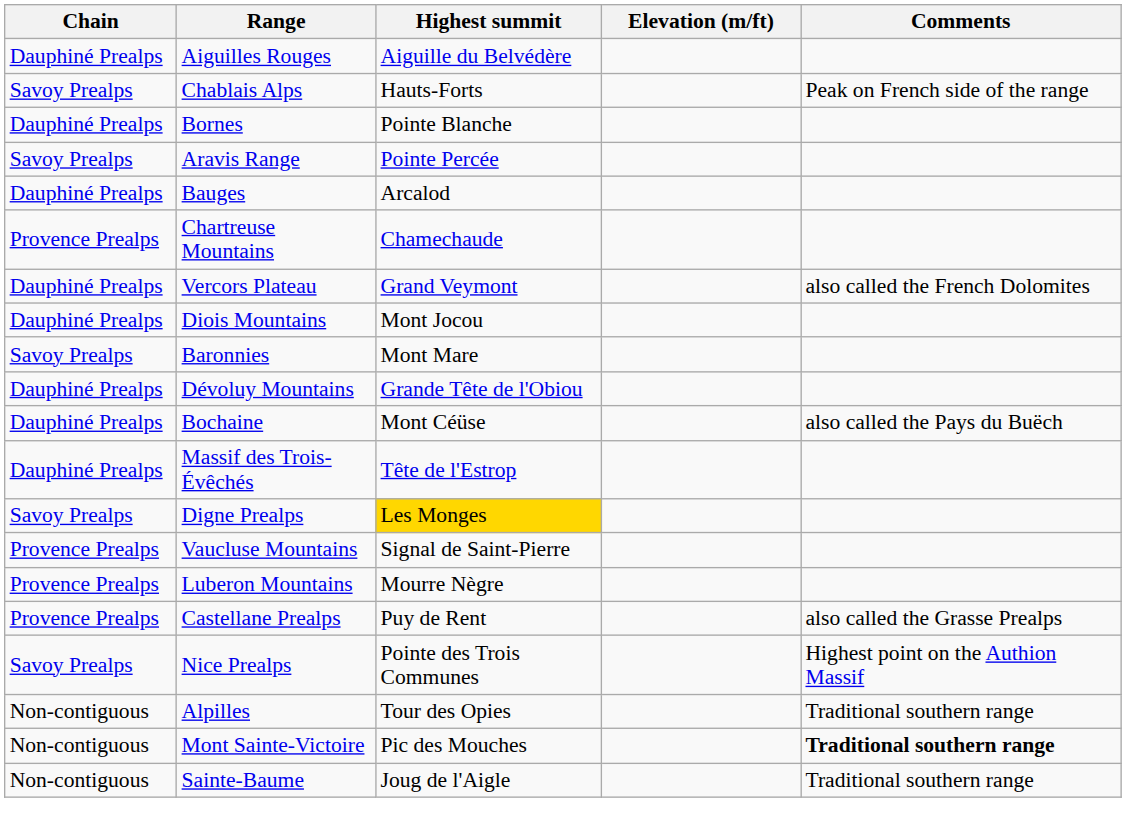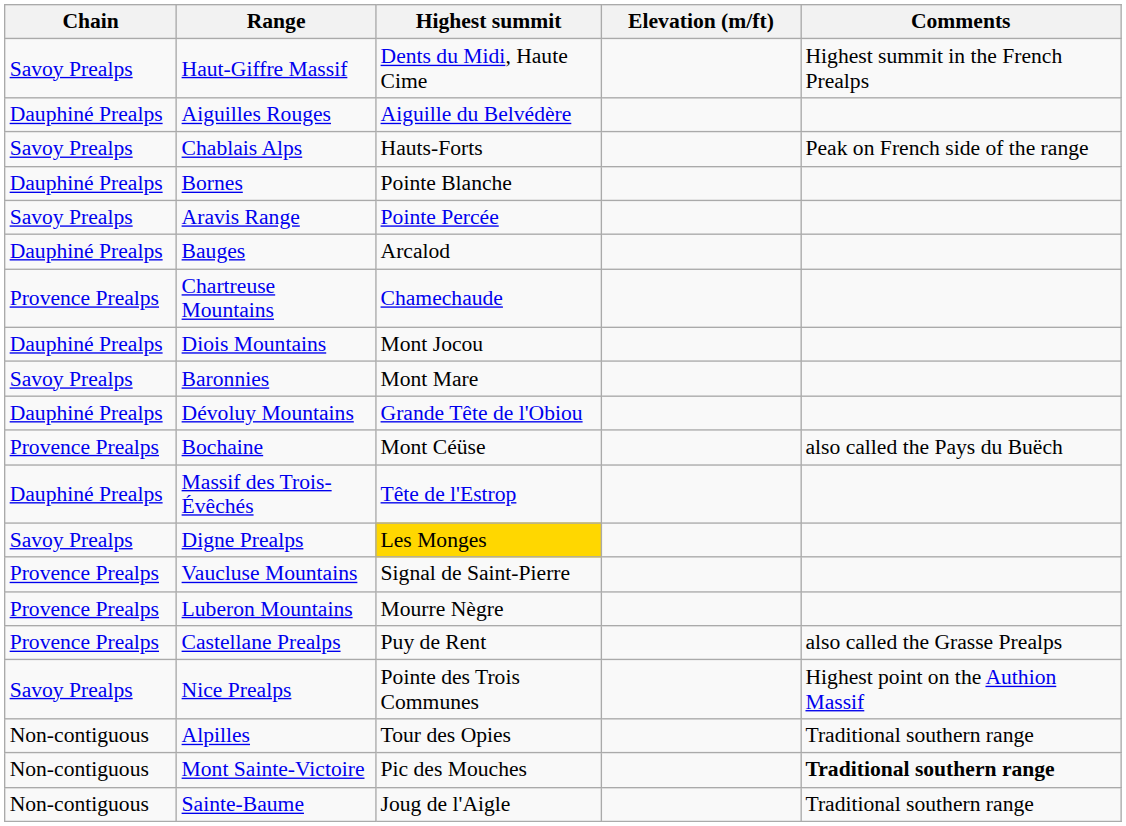+ row: Savoy Prealps | Haut-Giffre Massif | Dents du Midi, Haute Cime | Highest summit in the French Prealps
- row: Dauphiné Prealps | Vercors Plateau | Grand Veymont | also called the French Dolomites
Bochaine | Chain: Dauphiné Prealps -> Provence Prealps
